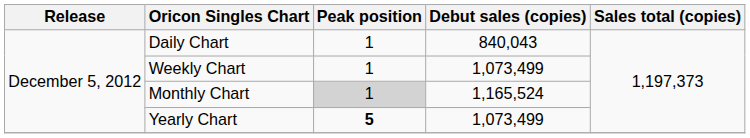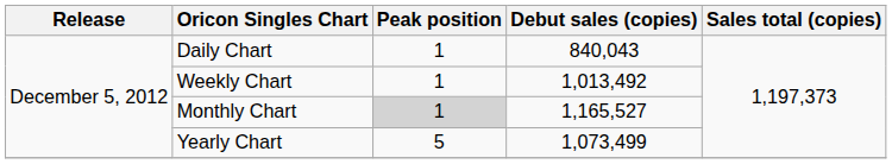Weekly Chart | Debut sales (copies): 1,073,499 -> 1,013,492
Monthly Chart | Debut sales (copies): 1,165,524 -> 1,165,527
Yearly Chart | Peak position: bold -> normal
